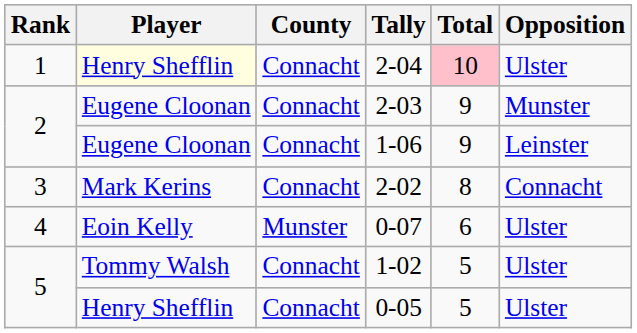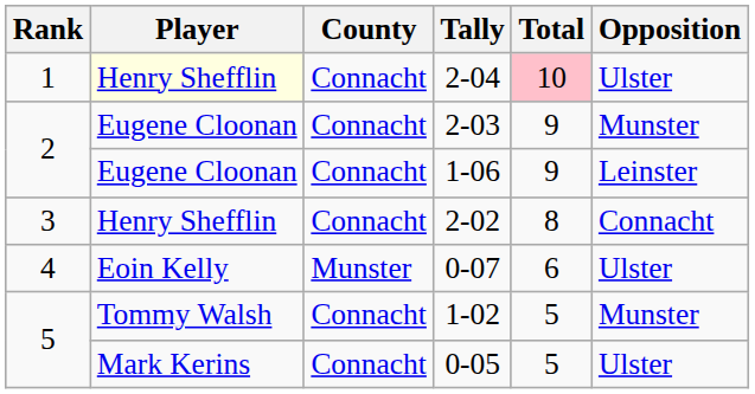2-02 | Player: Mark Kerins -> Henry Shefflin
1-02 | Opposition: Ulster -> Munster
0-05 | Player: Henry Shefflin -> Mark Kerins
